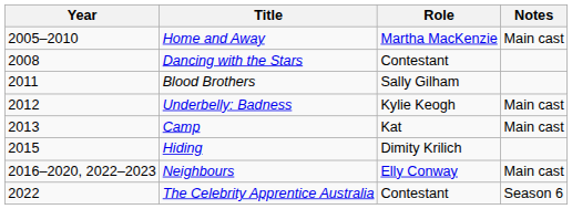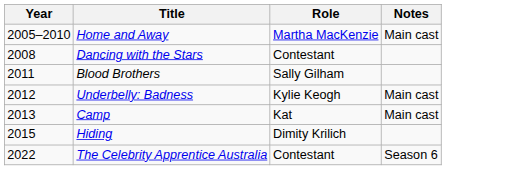- row: 2016–2020, 2022–2023 | Neighbours | Elly Conway | Main cast
